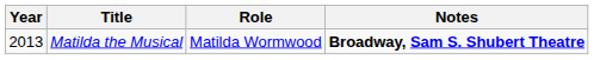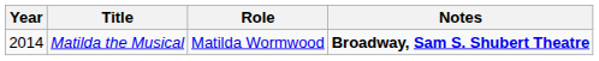Matilda the Musical | Year: 2013 -> 2014
